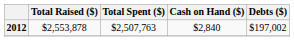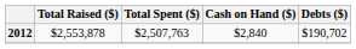2012 | Debts ($): $197,002 -> $190,702
